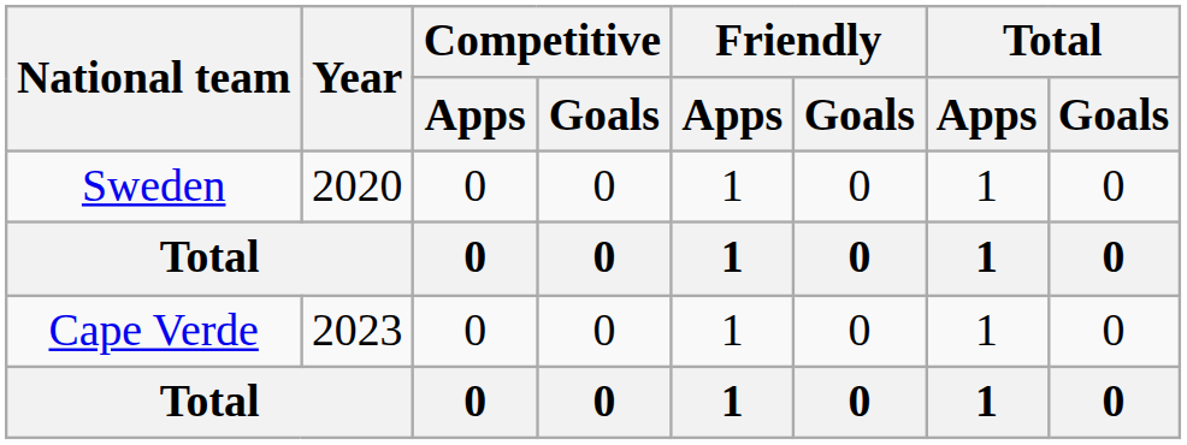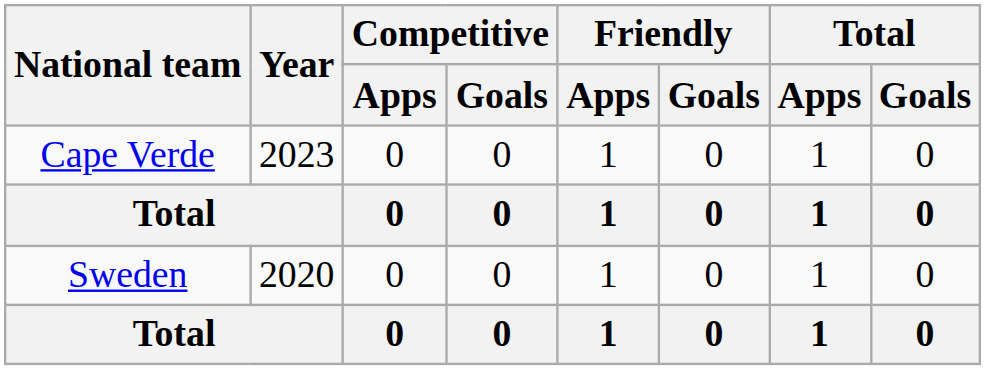rows swapped: Sweden <-> Cape Verde
